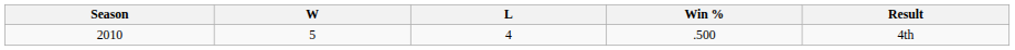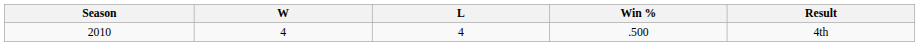2010 | W: 5 -> 4
